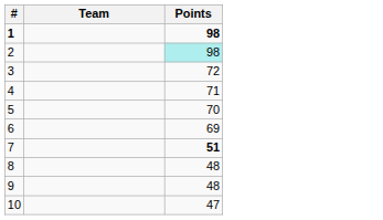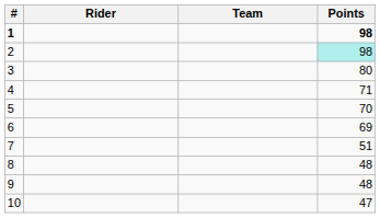+ column: Rider
3 | Points: 72 -> 80
7 | Points: bold -> normal
